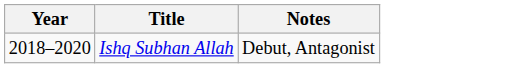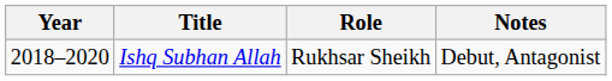+ column: Role | Rukhsar Sheikh
